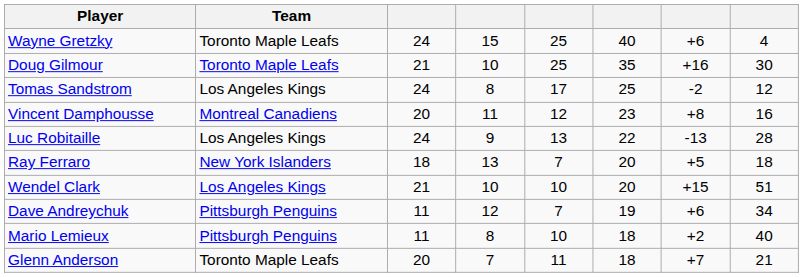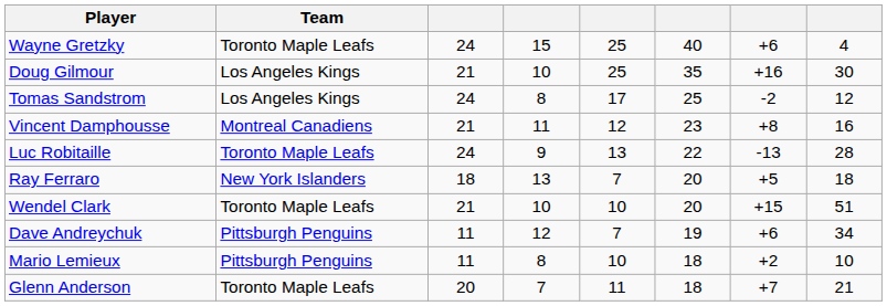Doug Gilmour | Team: Toronto Maple Leafs -> Los Angeles Kings
Vincent Damphousse | column 3: 20 -> 21
Luc Robitaille | Team: Los Angeles Kings -> Toronto Maple Leafs
Wendel Clark | Team: Los Angeles Kings -> Toronto Maple Leafs
Mario Lemieux | column 8: 40 -> 10
